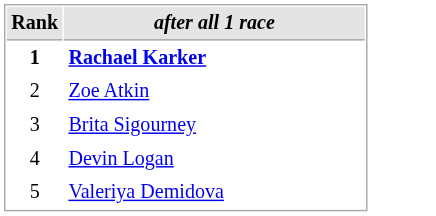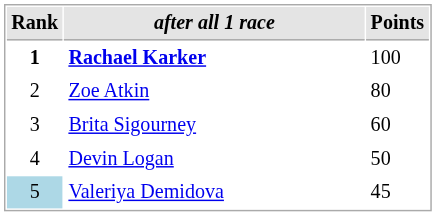+ column: Points | 100 | 80 | 60 | 50 | 45
Valeriya Demidova | Rank: no background -> lightblue background
